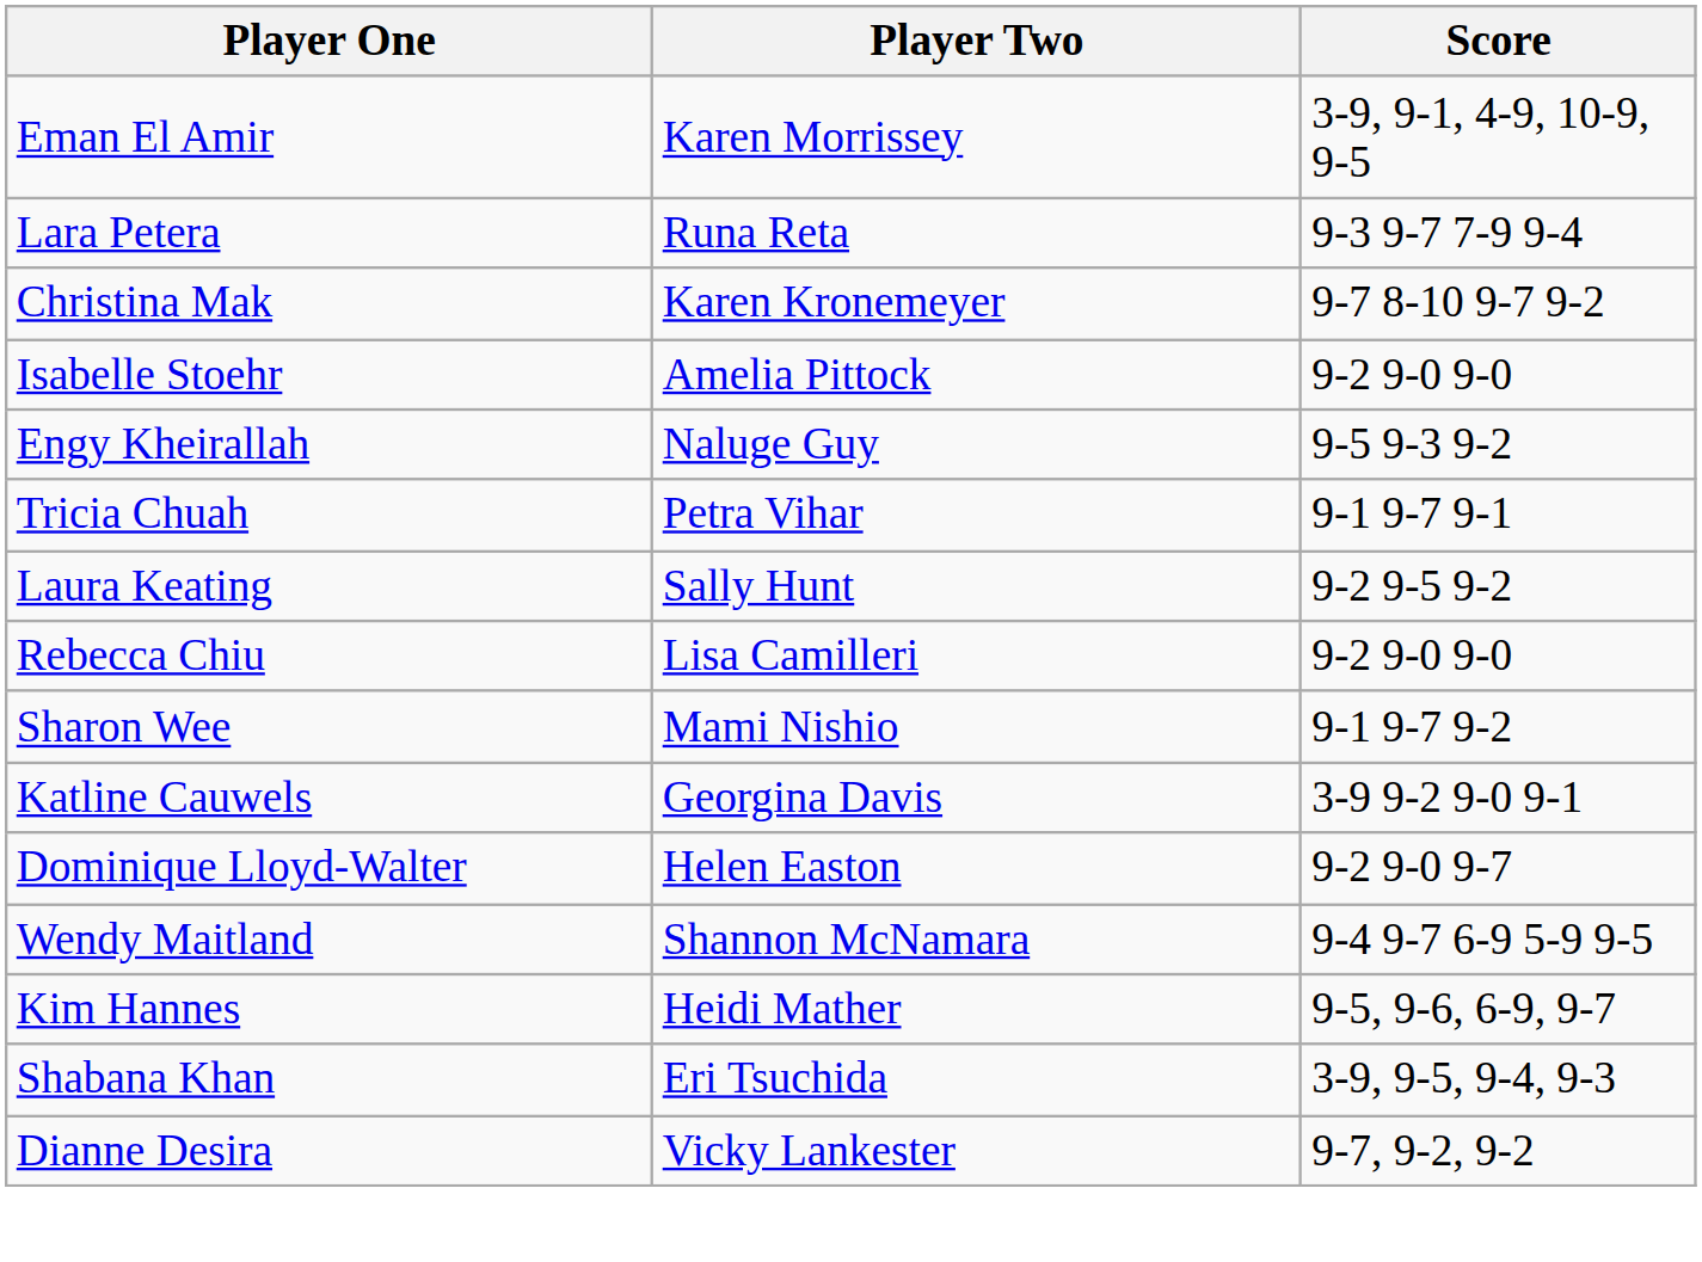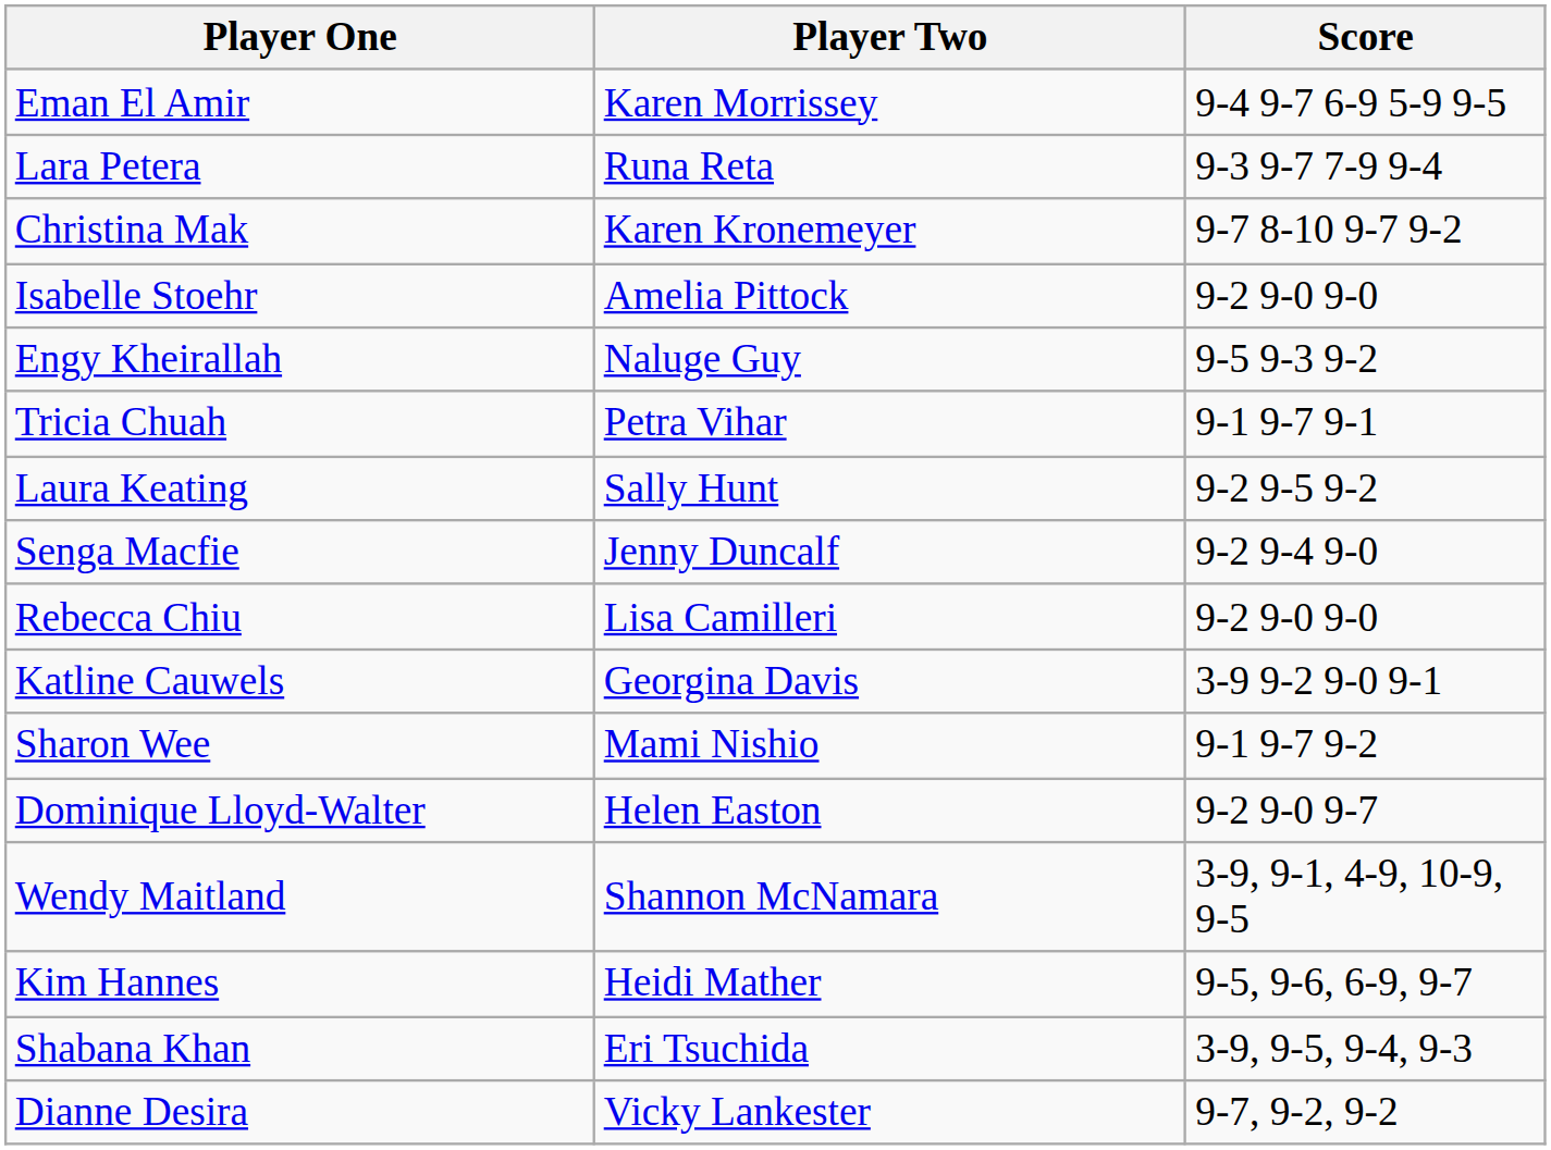Eman El Amir | Score: 3-9, 9-1, 4-9, 10-9, 9-5 -> 9-4 9-7 6-9 5-9 9-5
+ row: Senga Macfie | Jenny Duncalf | 9-2 9-4 9-0
rows swapped: Katline Cauwels <-> Sharon Wee
Wendy Maitland | Score: 9-4 9-7 6-9 5-9 9-5 -> 3-9, 9-1, 4-9, 10-9, 9-5
